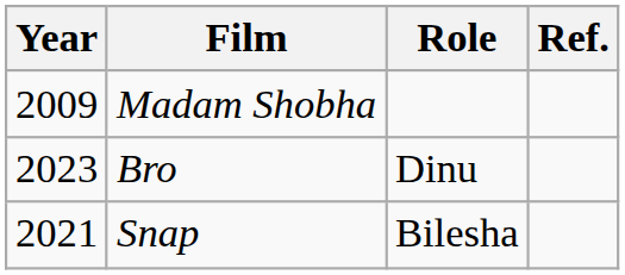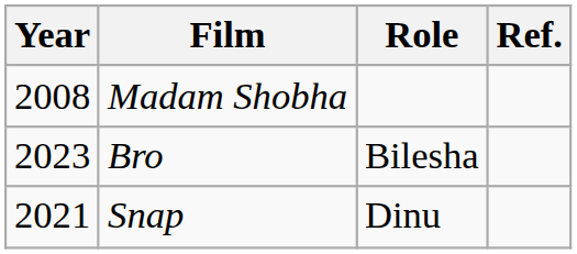Madam Shobha | Year: 2009 -> 2008
Bro | Role: Dinu -> Bilesha
Snap | Role: Bilesha -> Dinu
